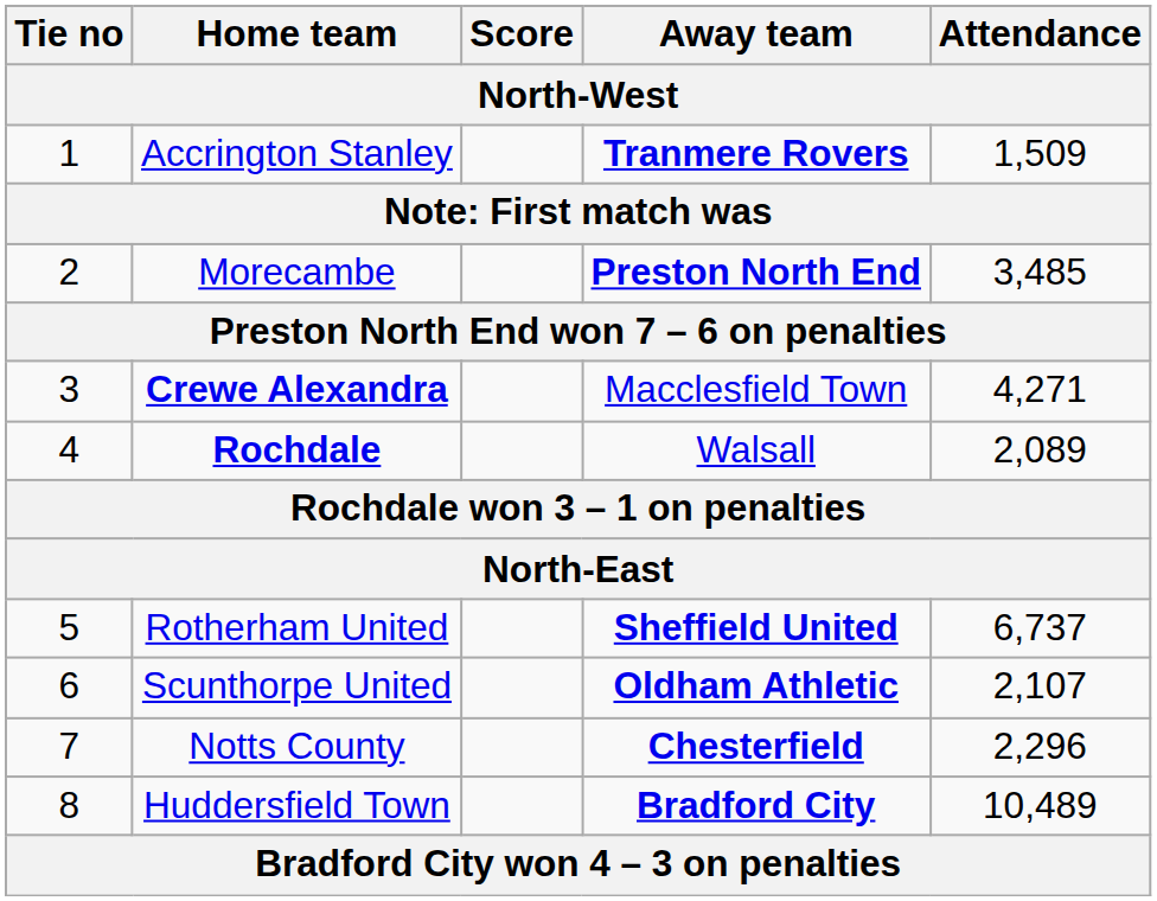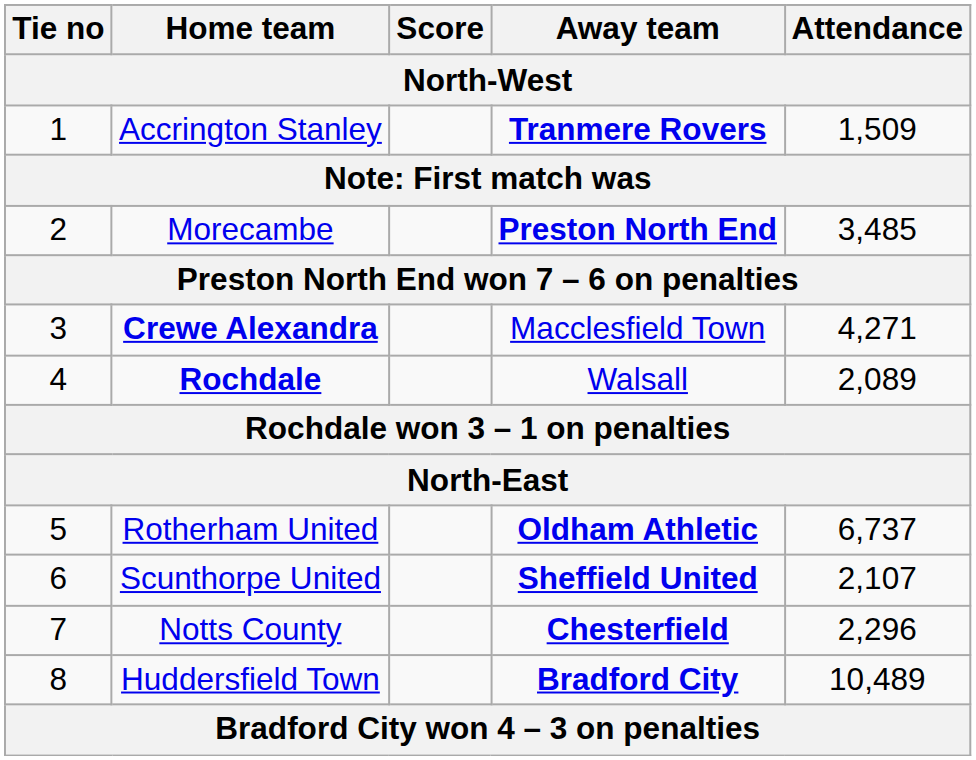Rotherham United | Away team: Sheffield United -> Oldham Athletic
Scunthorpe United | Away team: Oldham Athletic -> Sheffield United
